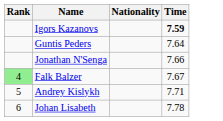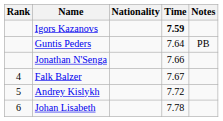+ column: Notes | PB
Falk Balzer | Rank: lightgreen background -> no background
Andrey Kislykh | Time: 7.71 -> 7.72
